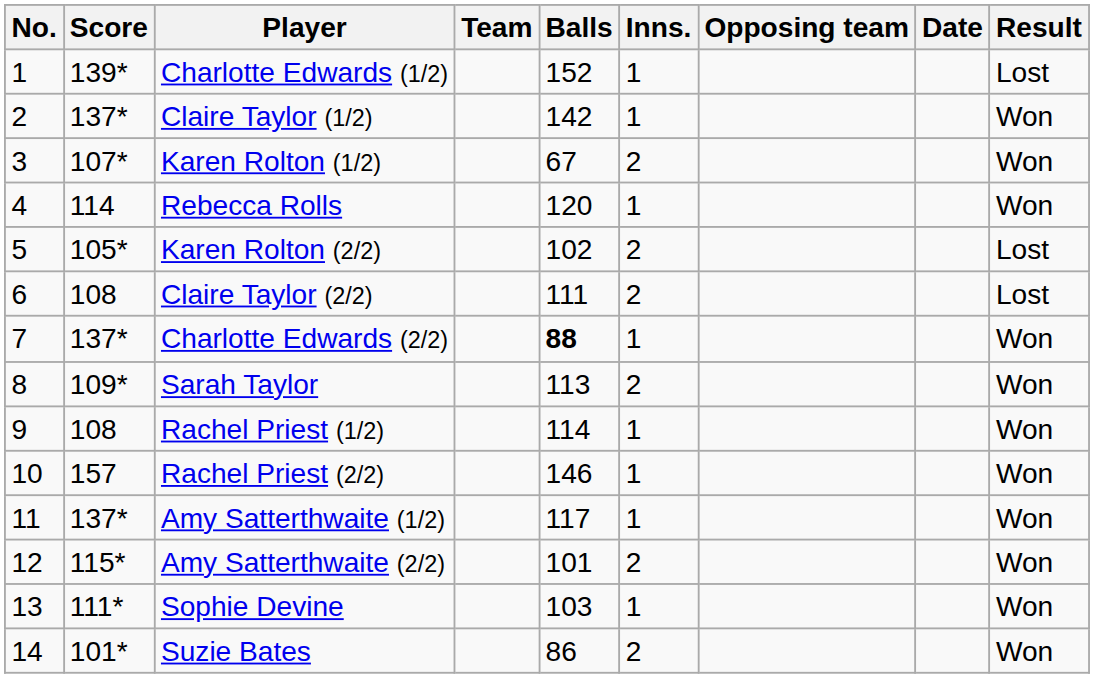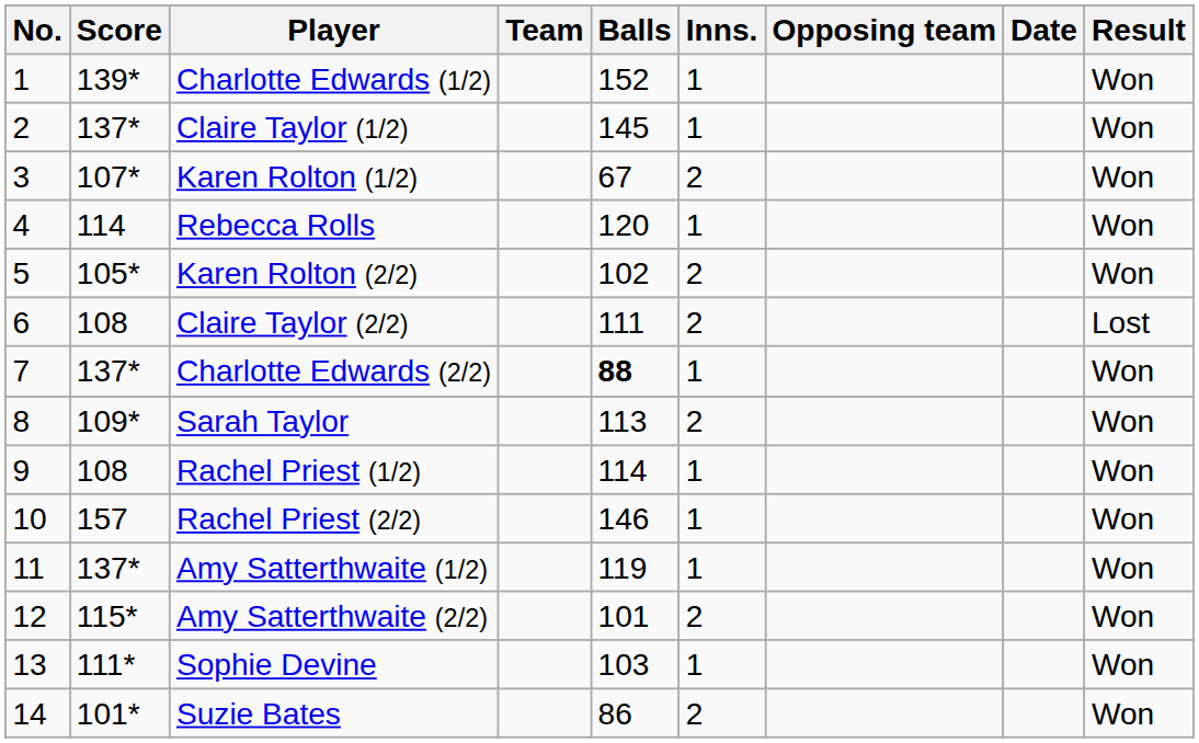Charlotte Edwards (1/2) | Result: Lost -> Won
Claire Taylor (1/2) | Balls: 142 -> 145
Karen Rolton (2/2) | Result: Lost -> Won
Amy Satterthwaite (1/2) | Balls: 117 -> 119
